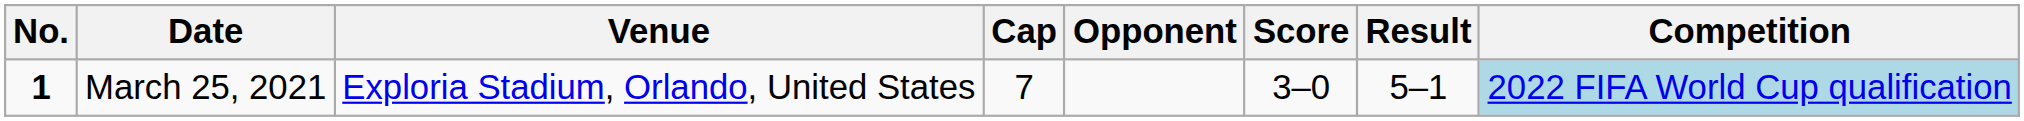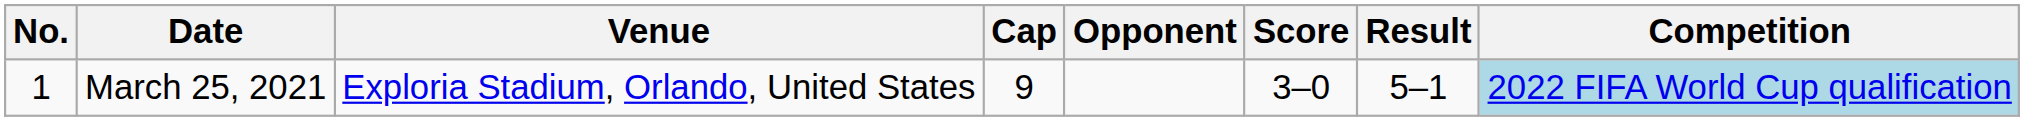March 25, 2021 | No.: bold -> normal
March 25, 2021 | Cap: 7 -> 9
